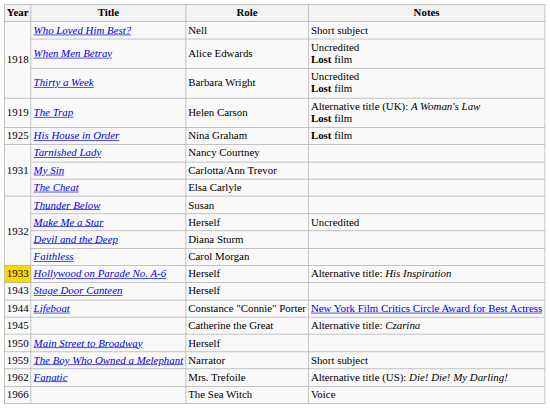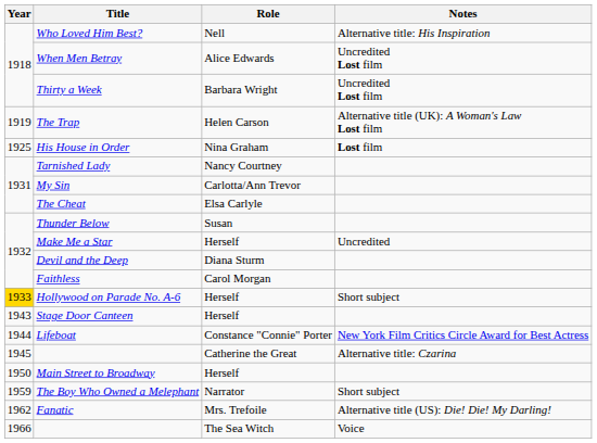Who Loved Him Best? | Notes: Short subject -> Alternative title: His Inspiration
Hollywood on Parade No. A-6 | Notes: Alternative title: His Inspiration -> Short subject
